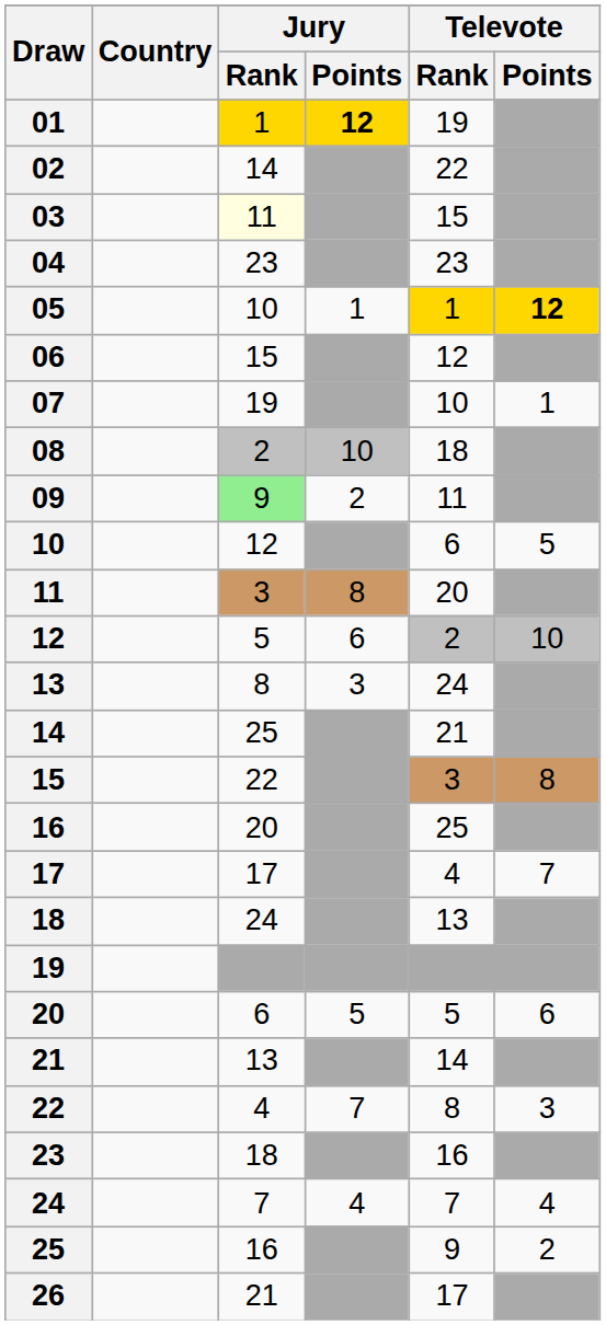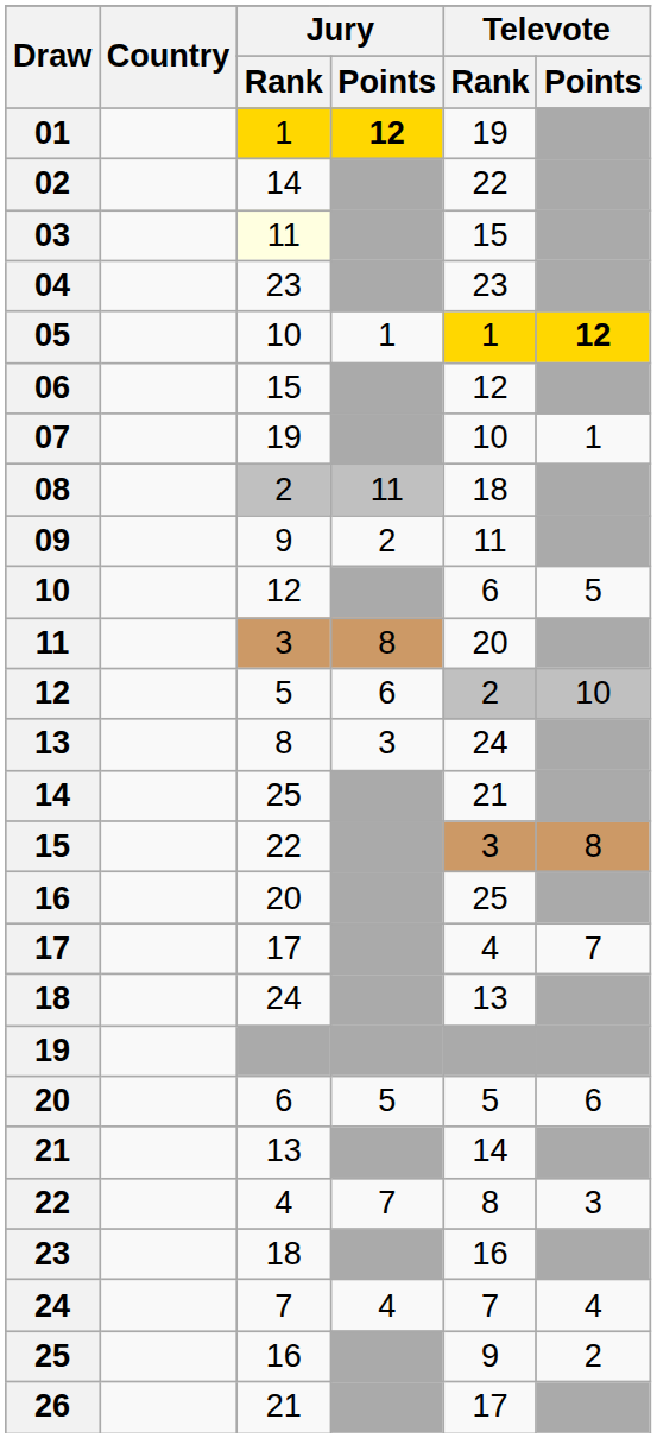08 | Jury / Points: 10 -> 11
09 | Jury / Rank: lightgreen background -> no background
